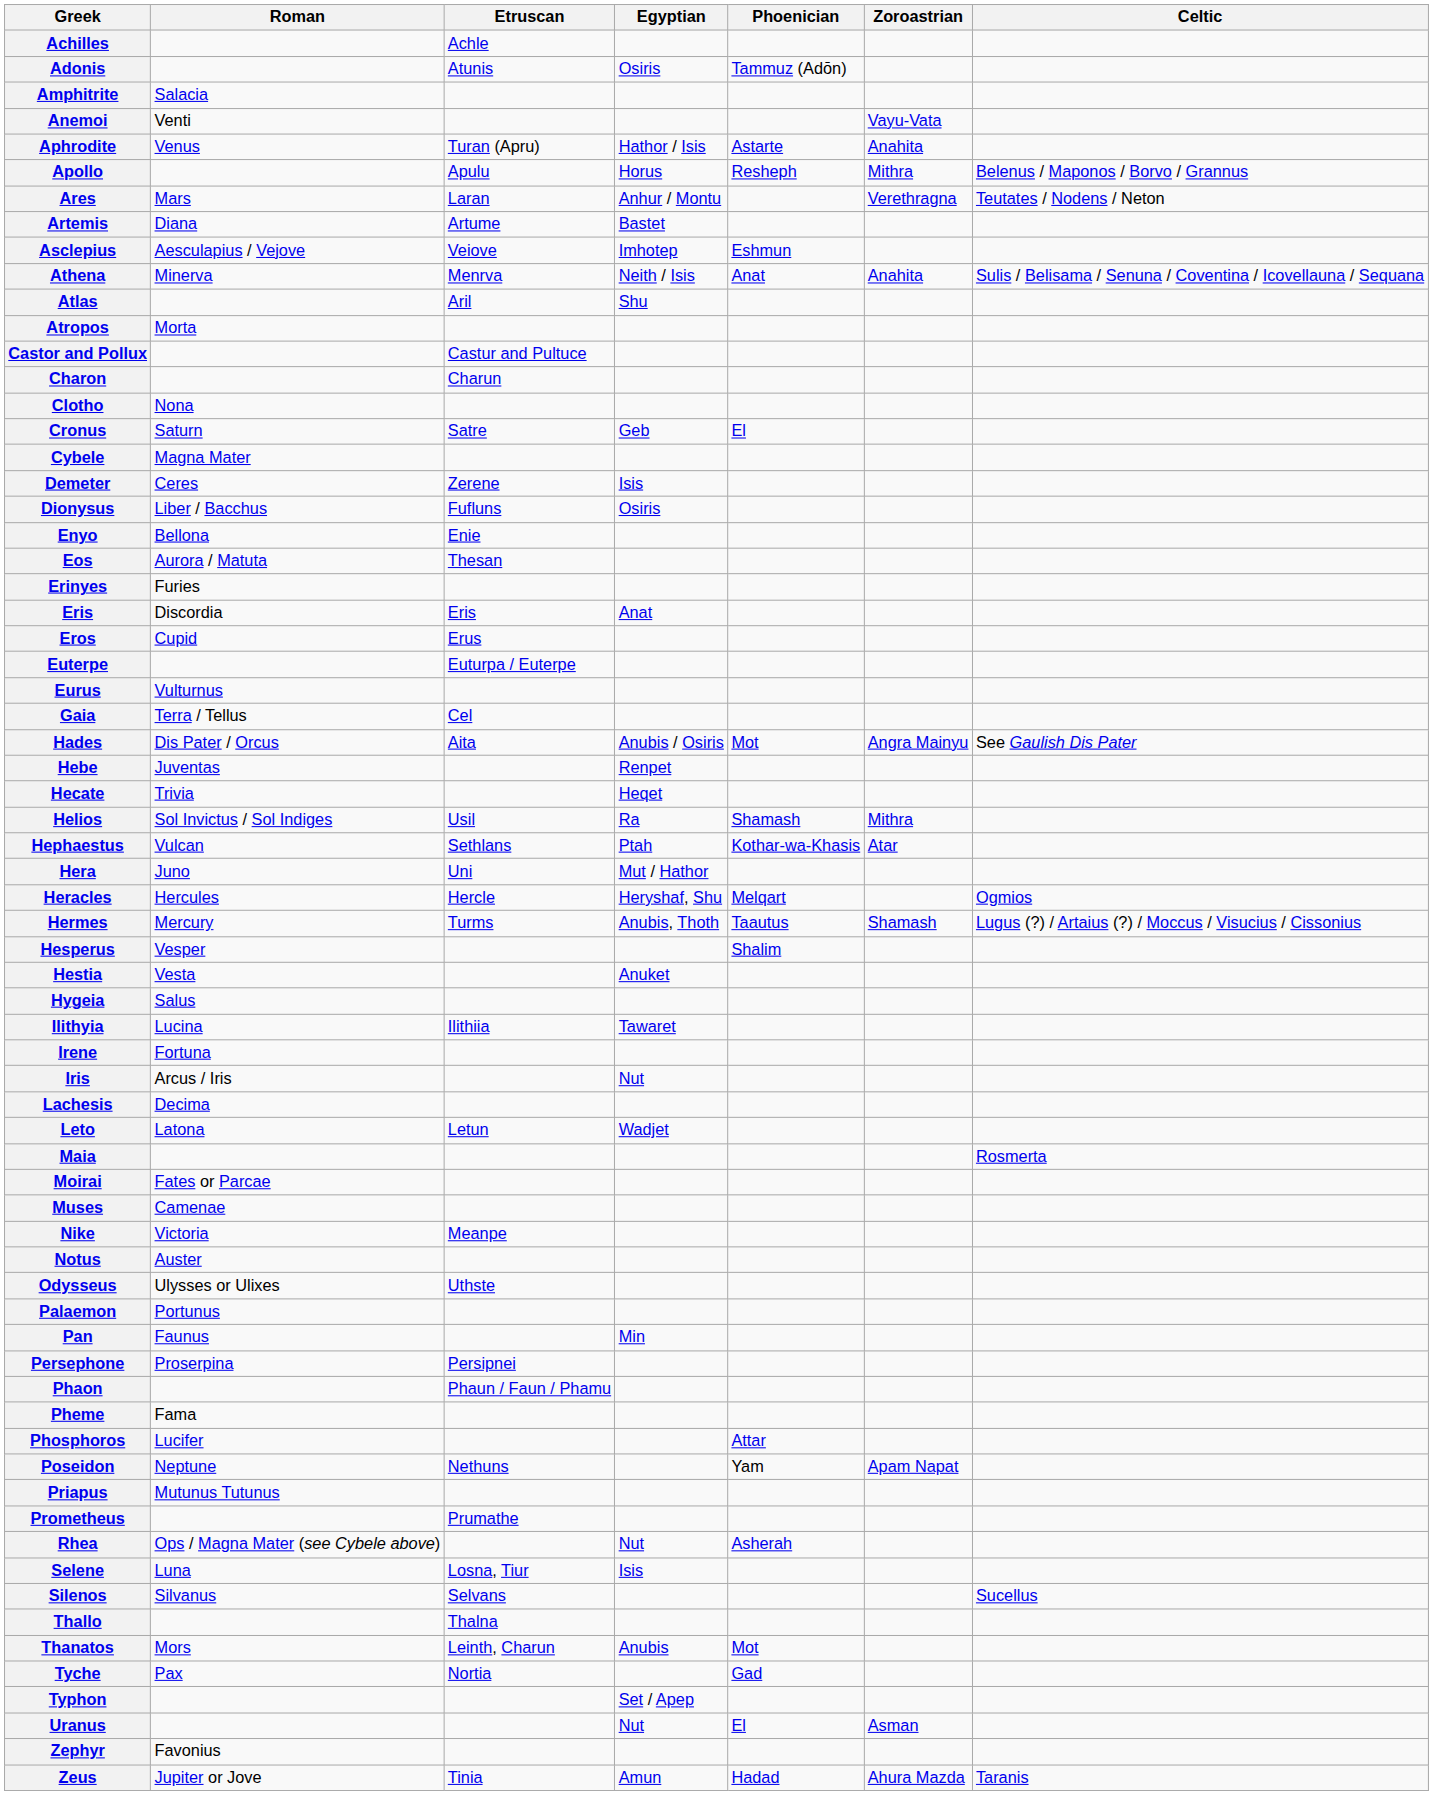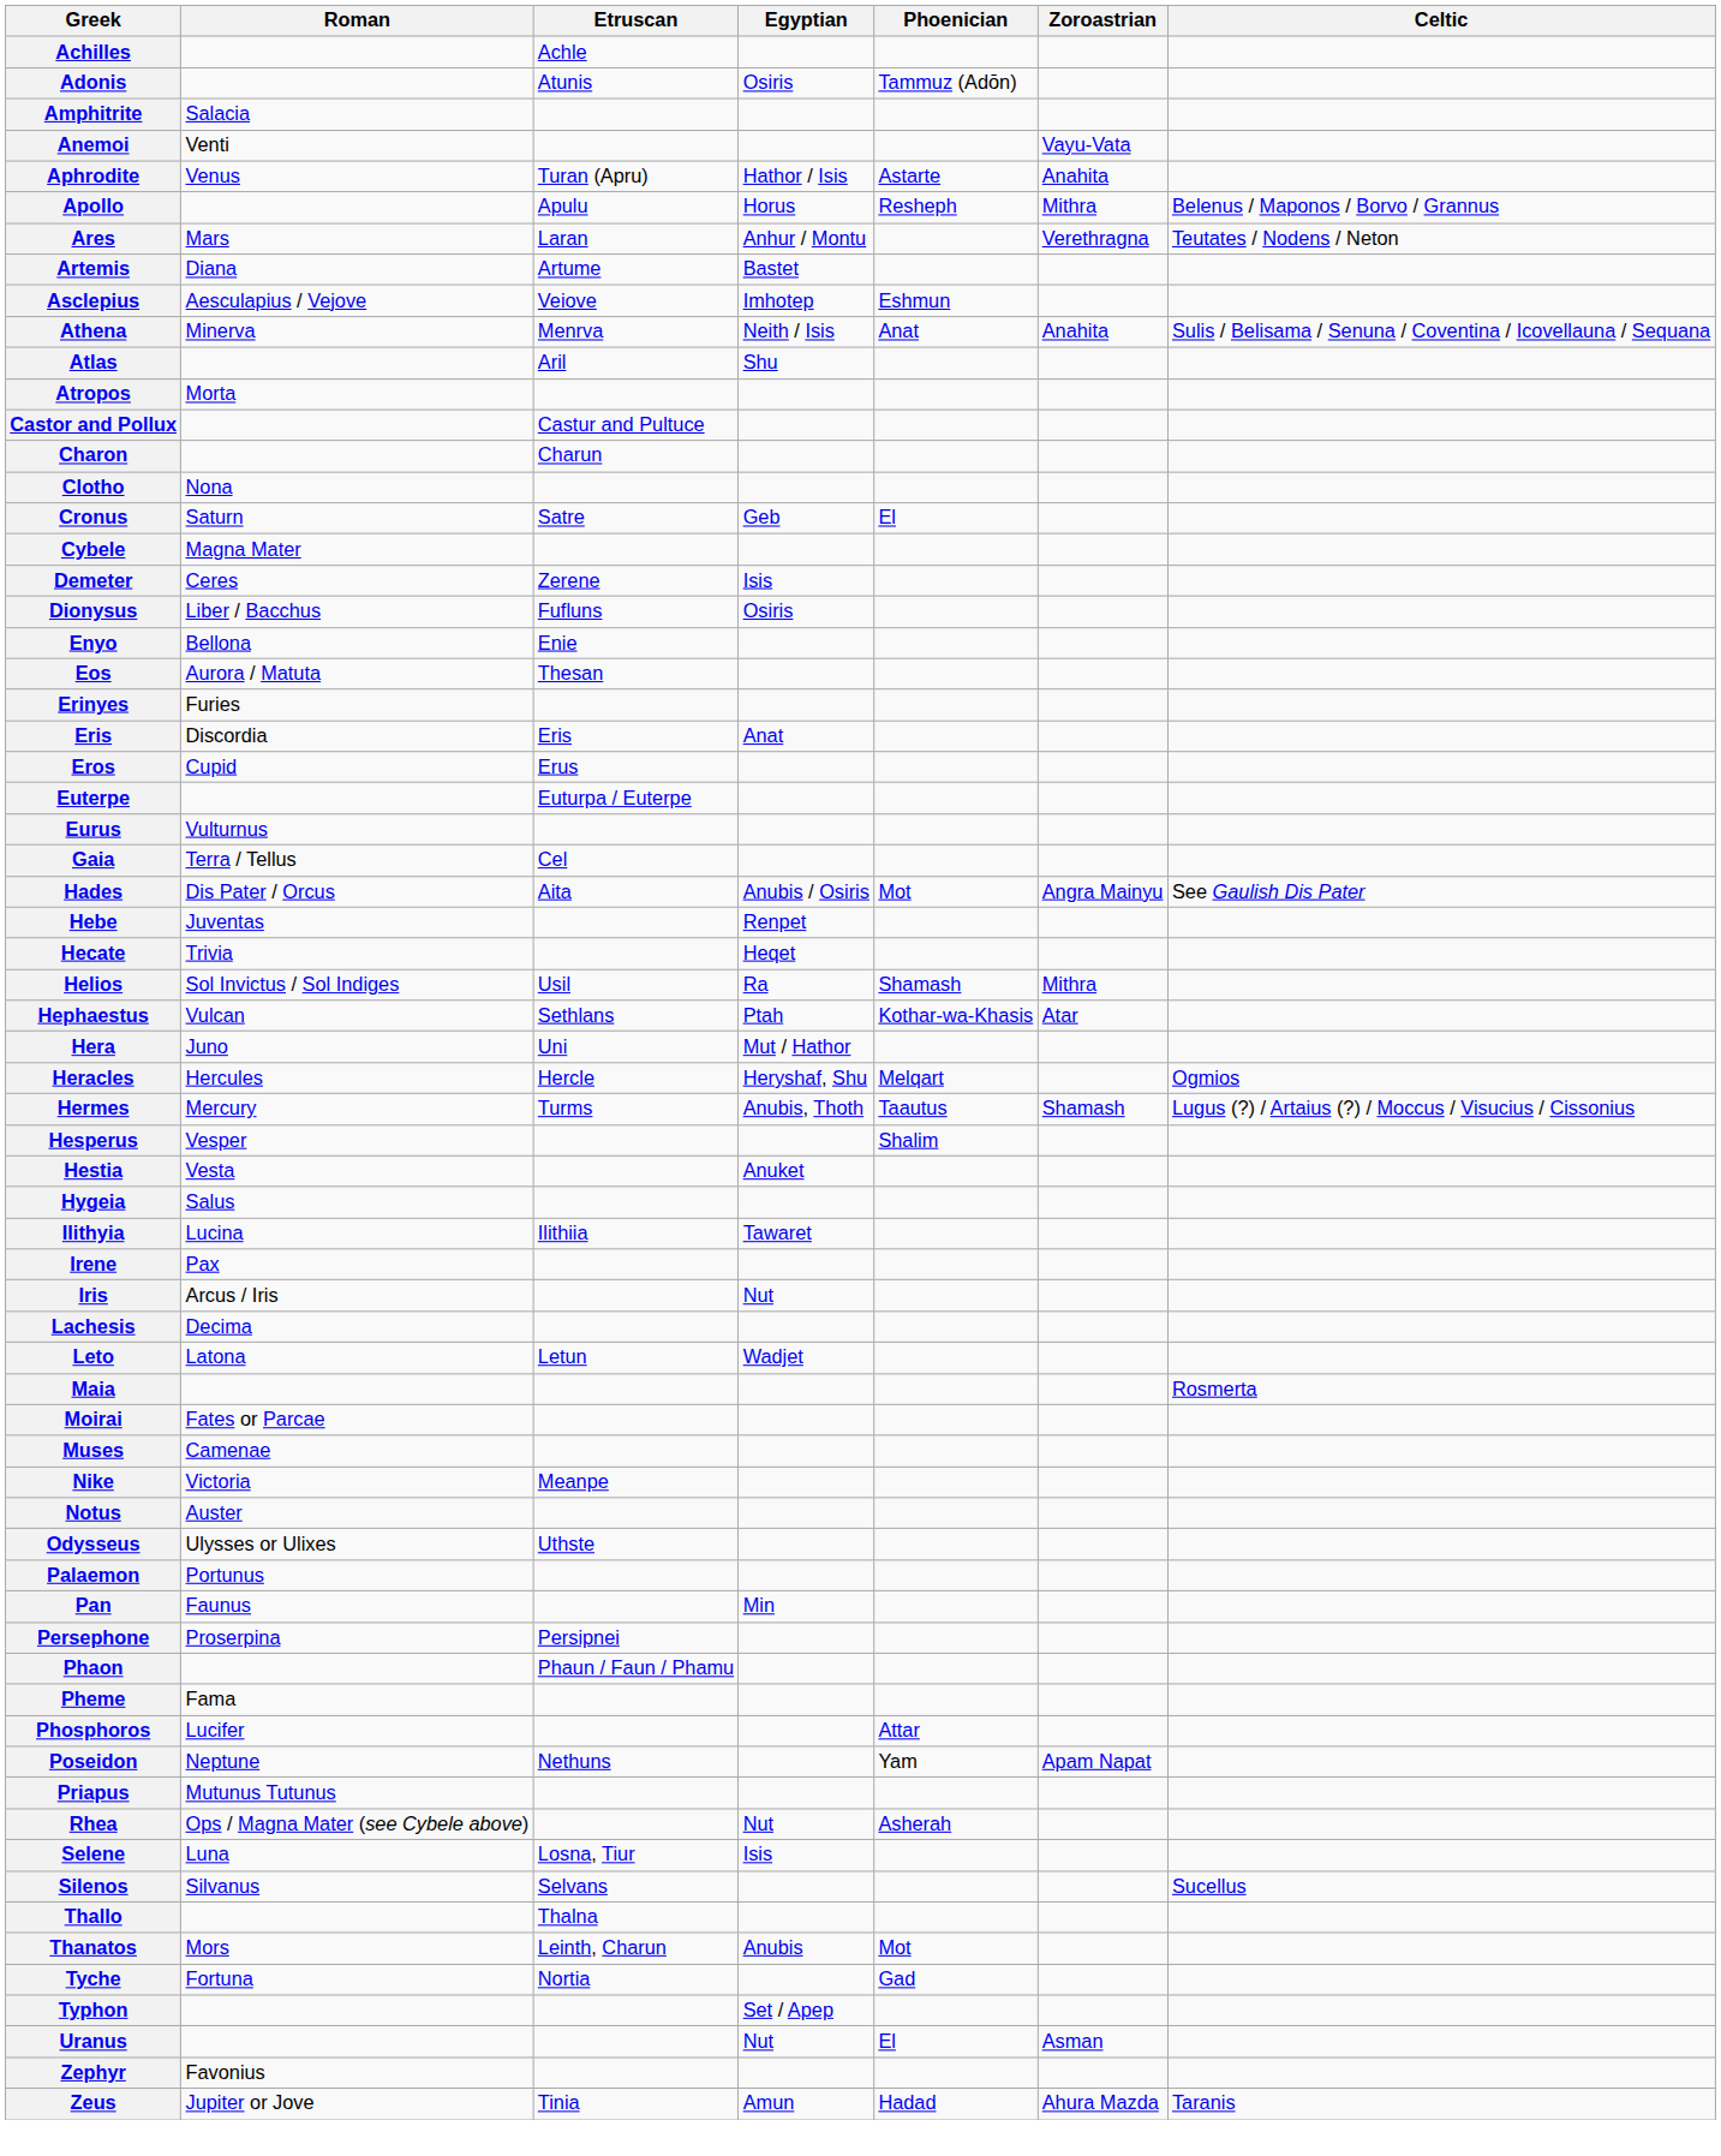Irene | Roman: Fortuna -> Pax
- row: Prometheus | Prumathe
Tyche | Roman: Pax -> Fortuna
